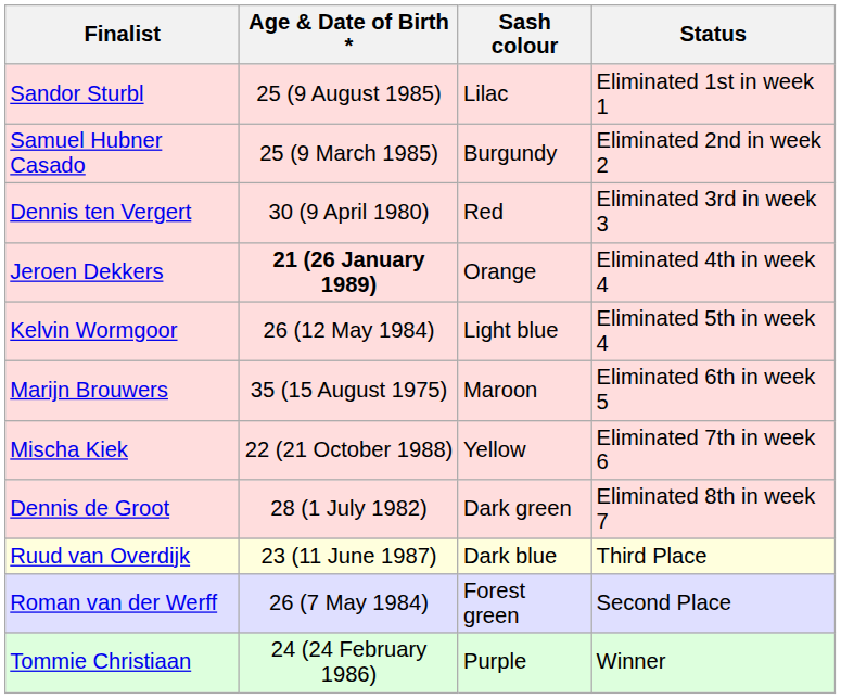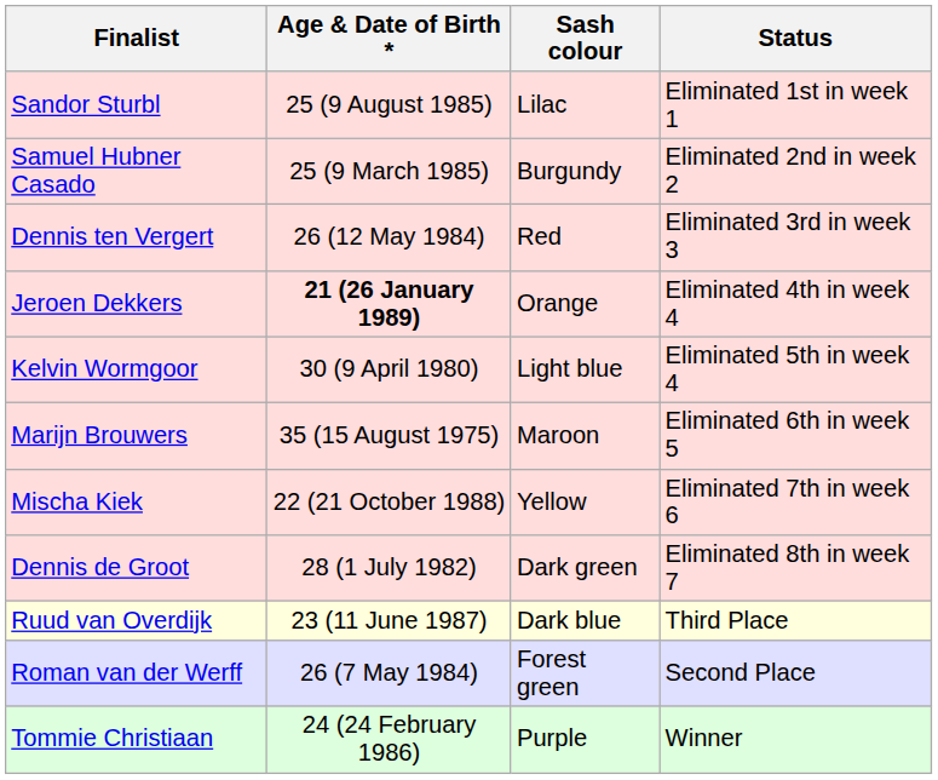Dennis ten Vergert | Age & Date of Birth *: 30 (9 April 1980) -> 26 (12 May 1984)
Kelvin Wormgoor | Age & Date of Birth *: 26 (12 May 1984) -> 30 (9 April 1980)
